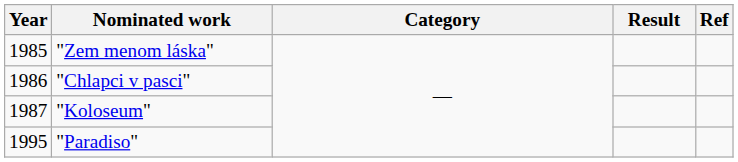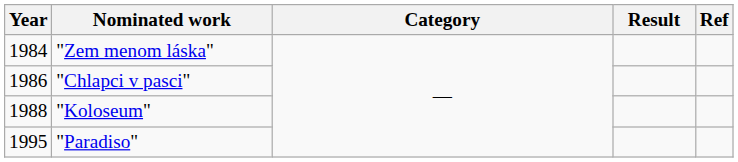"Zem menom láska" | Year: 1985 -> 1984
"Koloseum" | Year: 1987 -> 1988
